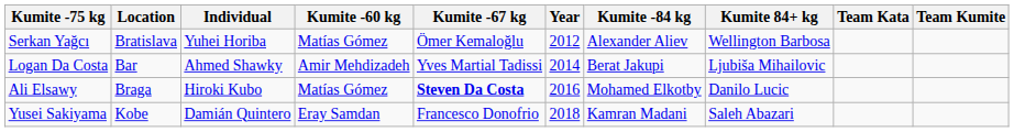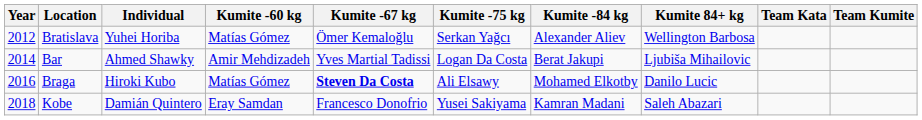columns swapped: Year <-> Kumite -75 kg
